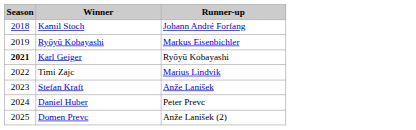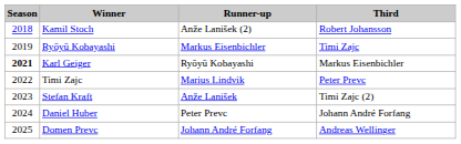+ column: Third | Robert Johansson | Timi Zajc | Markus Eisenbichler | Peter Prevc | Timi Zajc (2) | Johann André Forfang | Andreas Wellinger
Kamil Stoch | Runner-up: Johann André Forfang -> Anže Lanišek (2)
Domen Prevc | Runner-up: Anže Lanišek (2) -> Johann André Forfang
